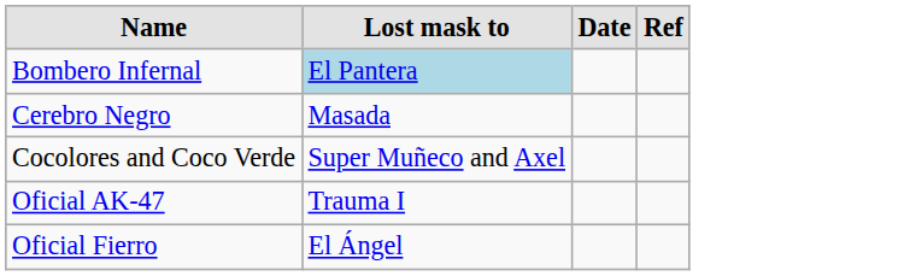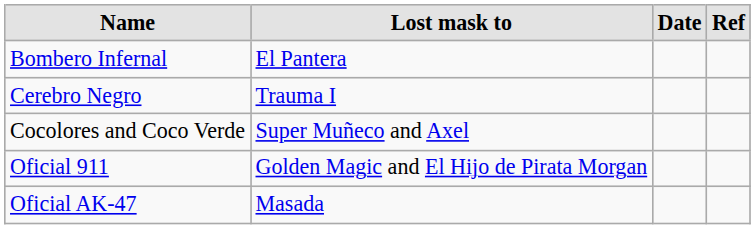Bombero Infernal | Lost mask to: lightblue background -> no background
Cerebro Negro | Lost mask to: Masada -> Trauma I
+ row: Oficial 911 | Golden Magic and El Hijo de Pirata Morgan
Oficial AK-47 | Lost mask to: Trauma I -> Masada
- row: Oficial Fierro | El Ángel
